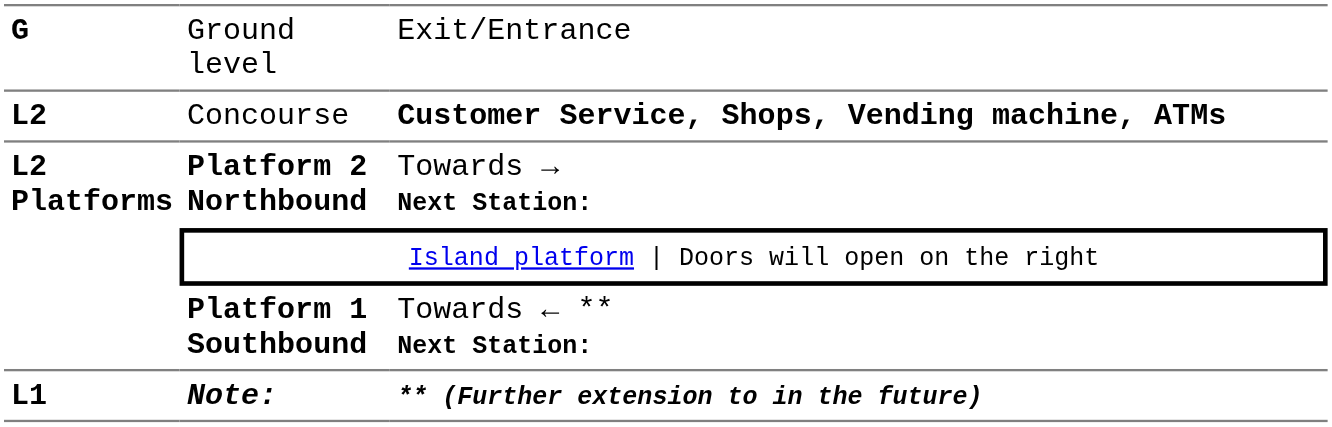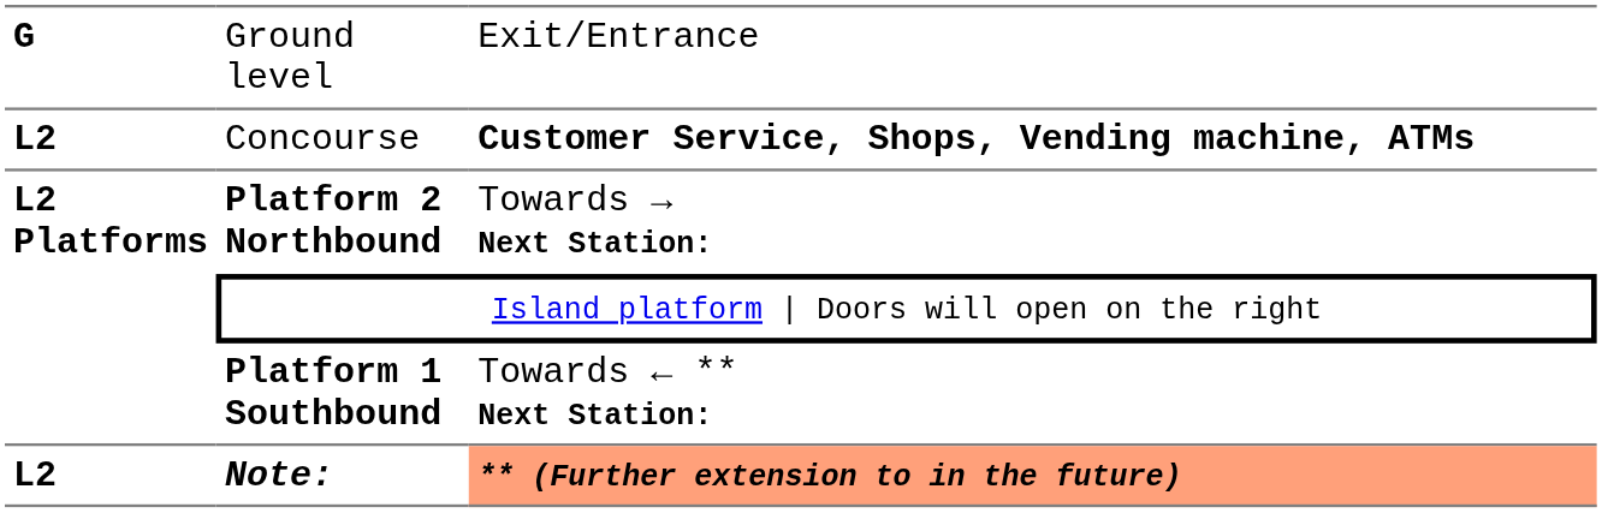Note: | column 1: L1 -> L2
Note: | column 3: no background -> lightsalmon background
